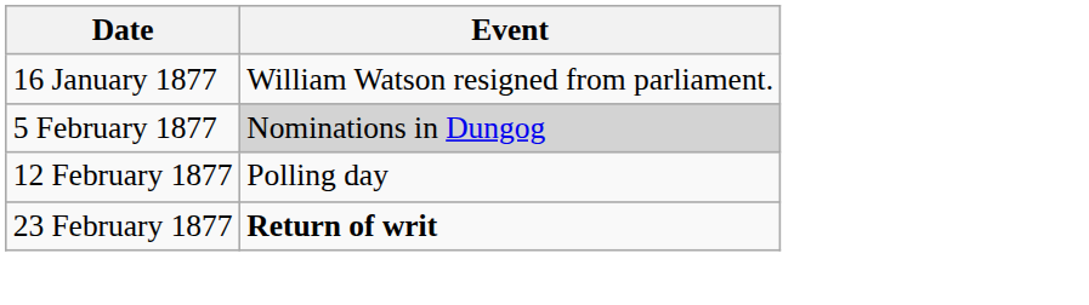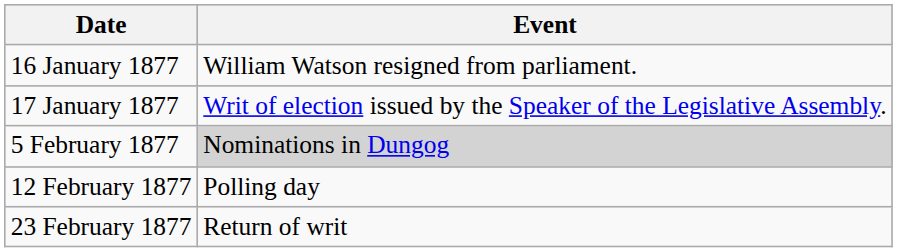+ row: 17 January 1877 | Writ of election issued by the Speaker of the Legislative Assembly.
23 February 1877 | Event: bold -> normal
